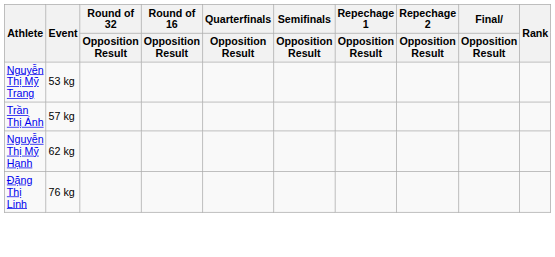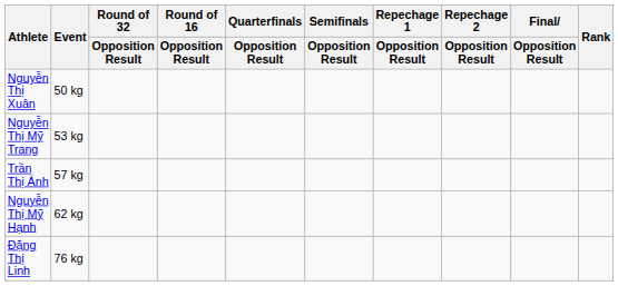+ row: Nguyễn Thị Xuân | 50 kg
